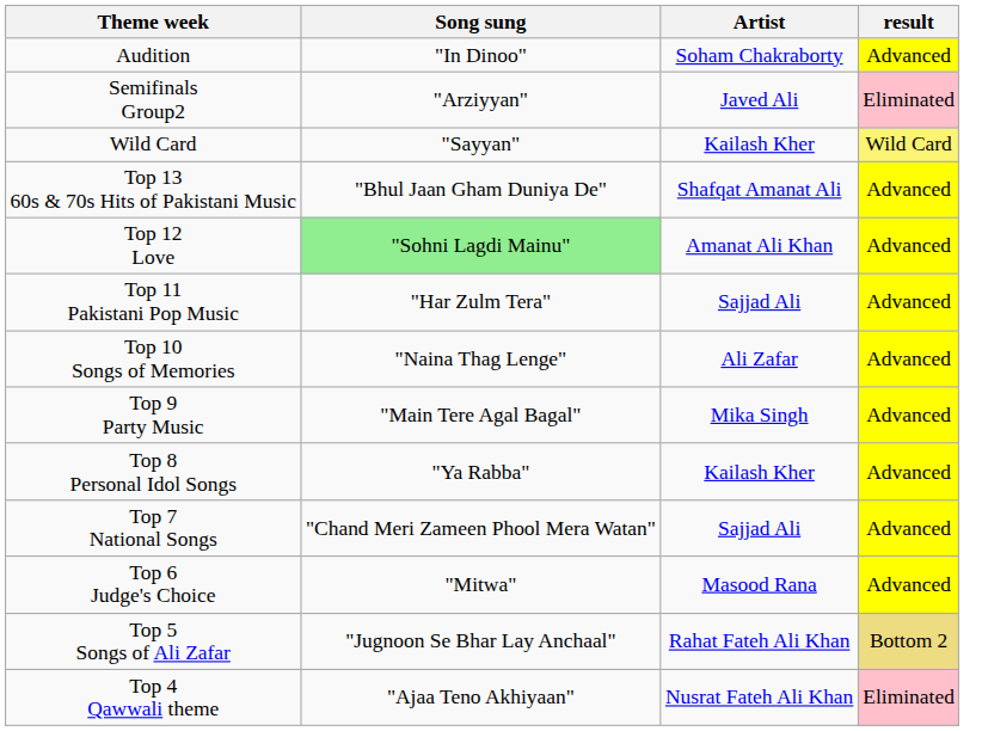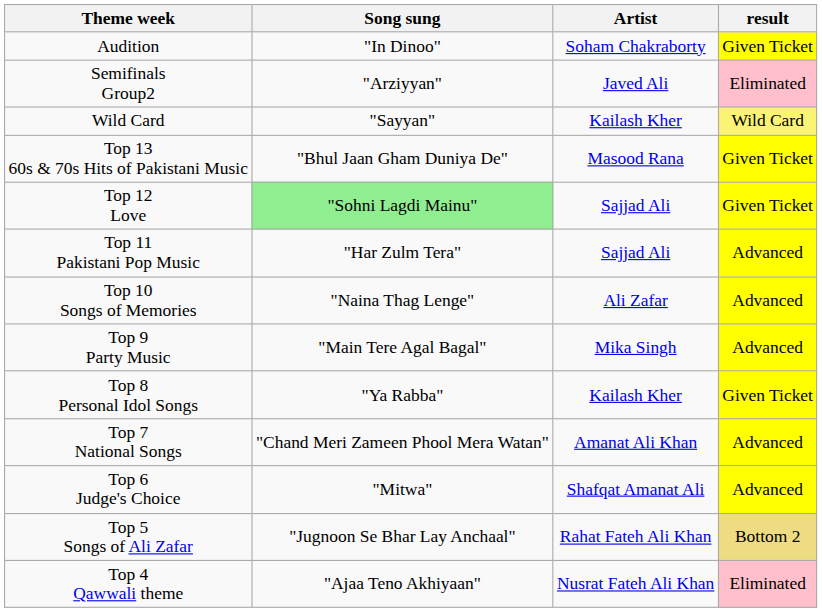Audition | result: Advanced -> Given Ticket
Top 13 60s & 70s Hits of Pakistani Music | Artist: Shafqat Amanat Ali -> Masood Rana
Top 13 60s & 70s Hits of Pakistani Music | result: Advanced -> Given Ticket
Top 12 Love | Artist: Amanat Ali Khan -> Sajjad Ali
Top 12 Love | result: Advanced -> Given Ticket
Top 8 Personal Idol Songs | result: Advanced -> Given Ticket
Top 7 National Songs | Artist: Sajjad Ali -> Amanat Ali Khan
Top 6 Judge's Choice | Artist: Masood Rana -> Shafqat Amanat Ali
